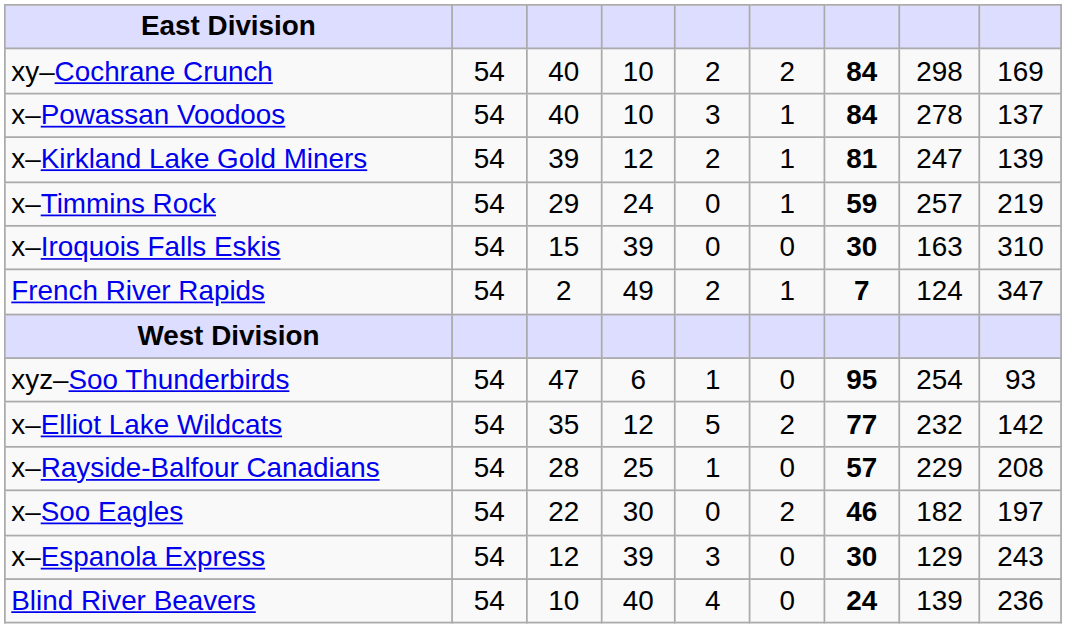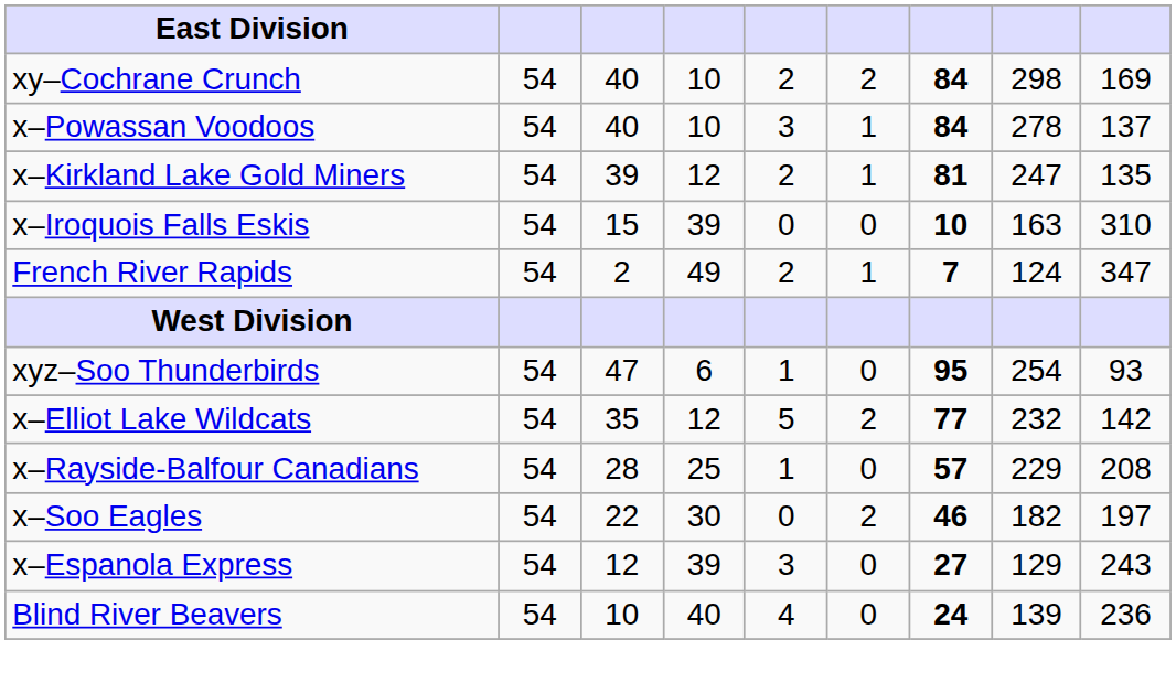x–Kirkland Lake Gold Miners | column 9: 139 -> 135
- row: x–Timmins Rock | 54 | 29 | 24 | 0 | 1 | 59 | 257 | 219
x–Iroquois Falls Eskis | column 7: 30 -> 10
x–Espanola Express | column 7: 30 -> 27
